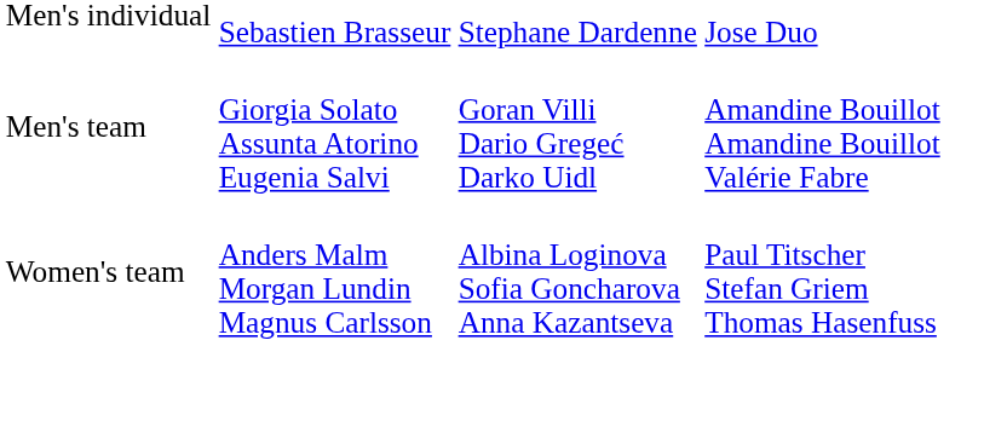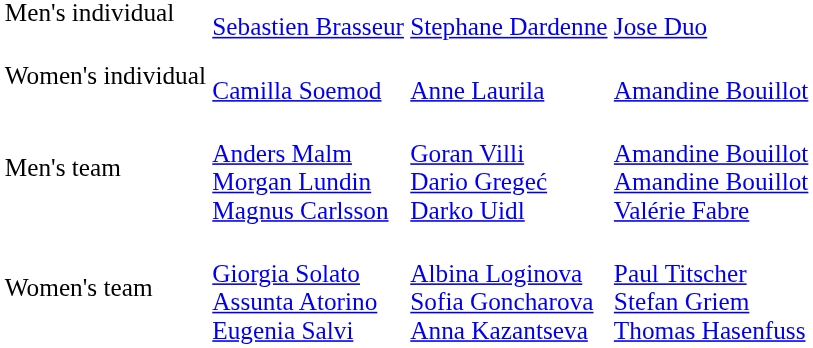+ row: Women's individual | Camilla Soemod | Anne Laurila | Amandine Bouillot
Men's team | column 2: Giorgia Solato Assunta Atorino Eugenia Salvi -> Anders Malm Morgan Lundin Magnus Carlsson
Women's team | column 2: Anders Malm Morgan Lundin Magnus Carlsson -> Giorgia Solato Assunta Atorino Eugenia Salvi
